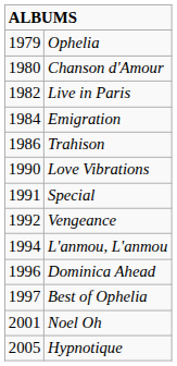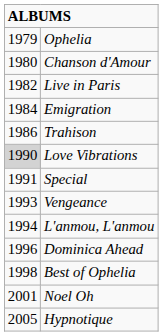Love Vibrations | column 1: no background -> lightgrey background
Vengeance | column 1: 1992 -> 1993
Best of Ophelia | column 1: 1997 -> 1998
